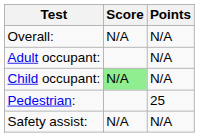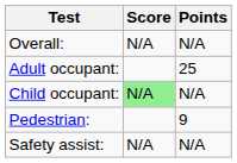Adult occupant: | Points: N/A -> 25
Pedestrian: | Points: 25 -> 9
